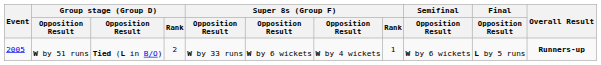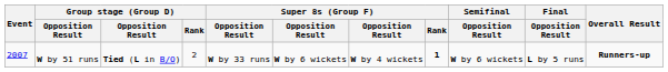W by 51 runs | Event: 2005 -> 2007
W by 51 runs | Super 8s (Group F) / Rank: normal -> bold
